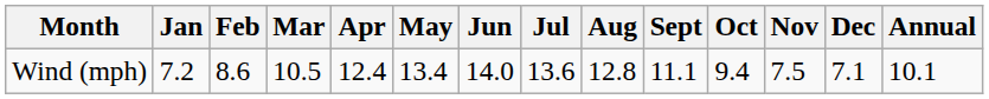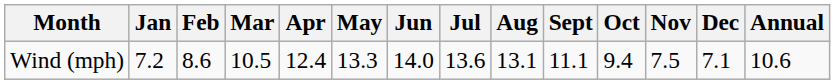Wind (mph) | May: 13.4 -> 13.3
Wind (mph) | Aug: 12.8 -> 13.1
Wind (mph) | Annual: 10.1 -> 10.6
